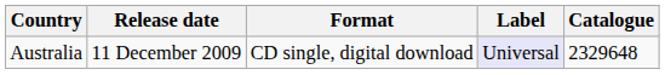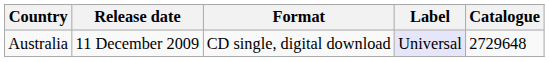Australia | Catalogue: 2329648 -> 2729648
